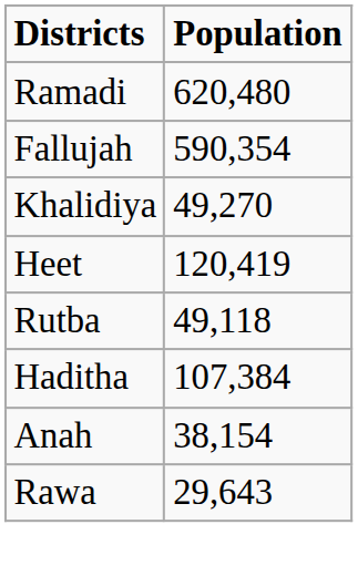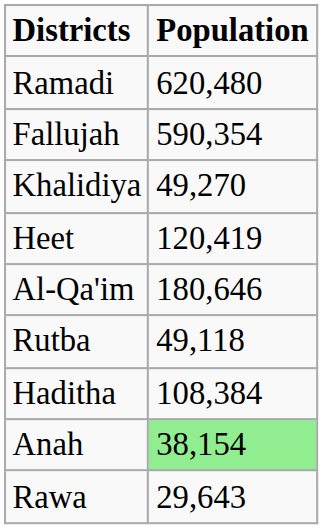+ row: Al-Qa'im | 180,646
Haditha | Population: 107,384 -> 108,384
Anah | Population: no background -> lightgreen background
